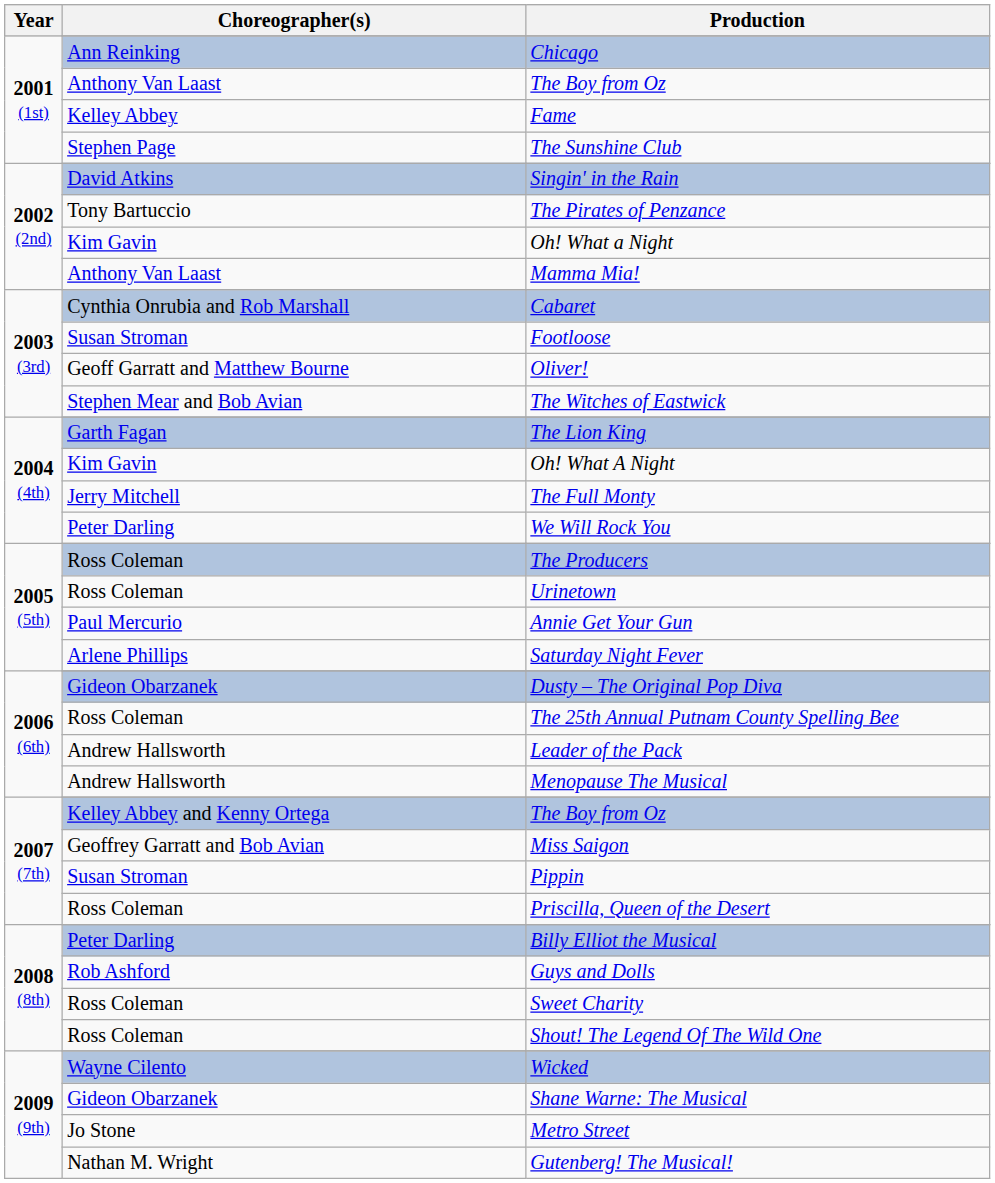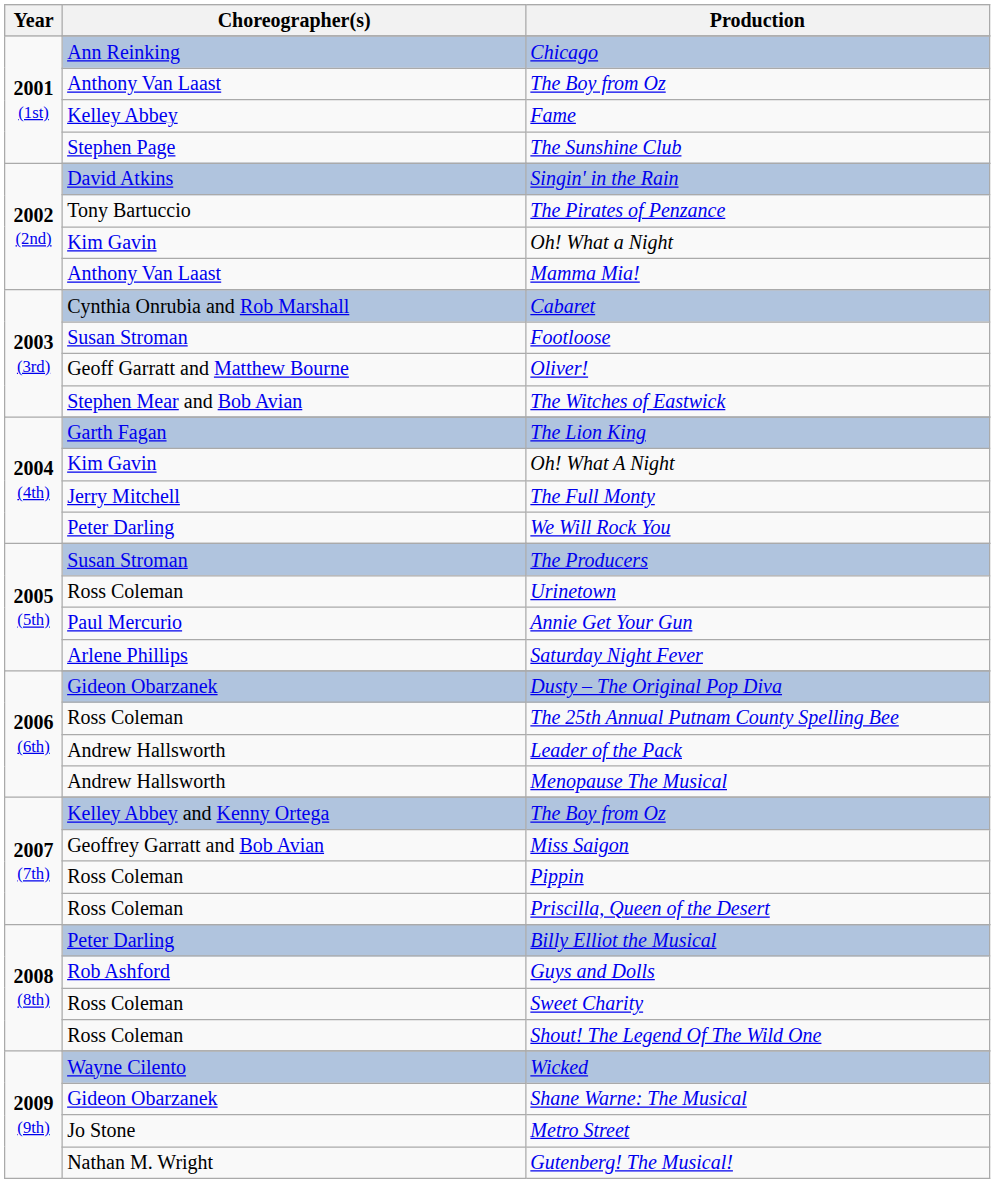The Producers | Choreographer(s): Ross Coleman -> Susan Stroman
Pippin | Choreographer(s): Susan Stroman -> Ross Coleman
